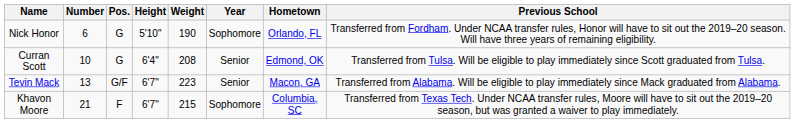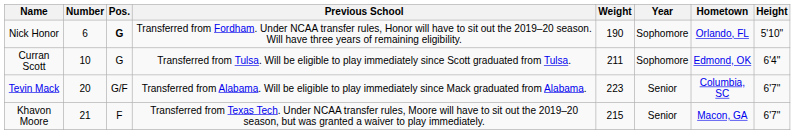columns swapped: Height <-> Previous School
Nick Honor | Pos.: normal -> bold
Curran Scott | Weight: 208 -> 211
Curran Scott | Year: Senior -> Sophomore
Tevin Mack | Number: 13 -> 20
Tevin Mack | Hometown: Macon, GA -> Columbia, SC
Khavon Moore | Year: Sophomore -> Senior
Khavon Moore | Hometown: Columbia, SC -> Macon, GA
